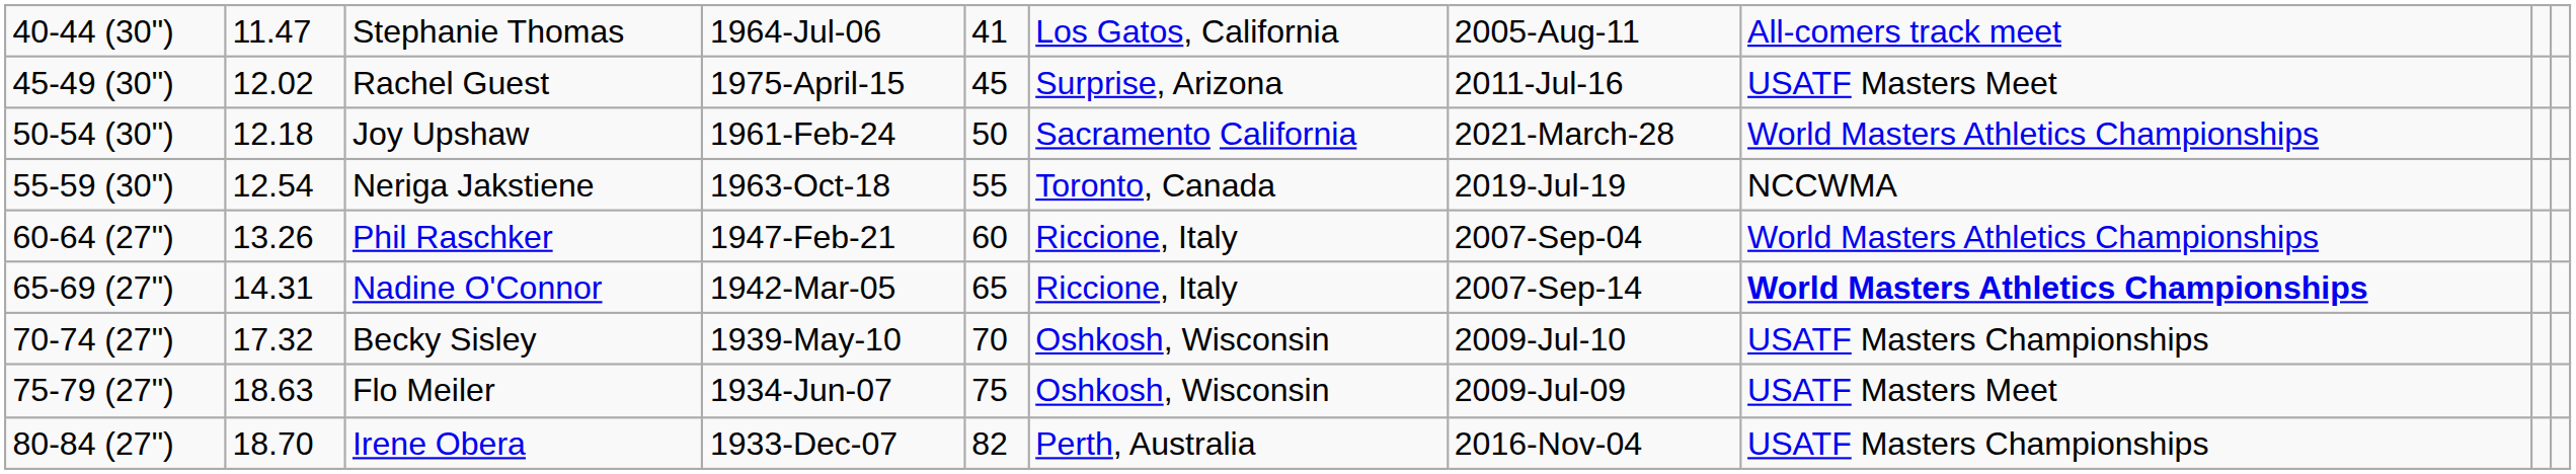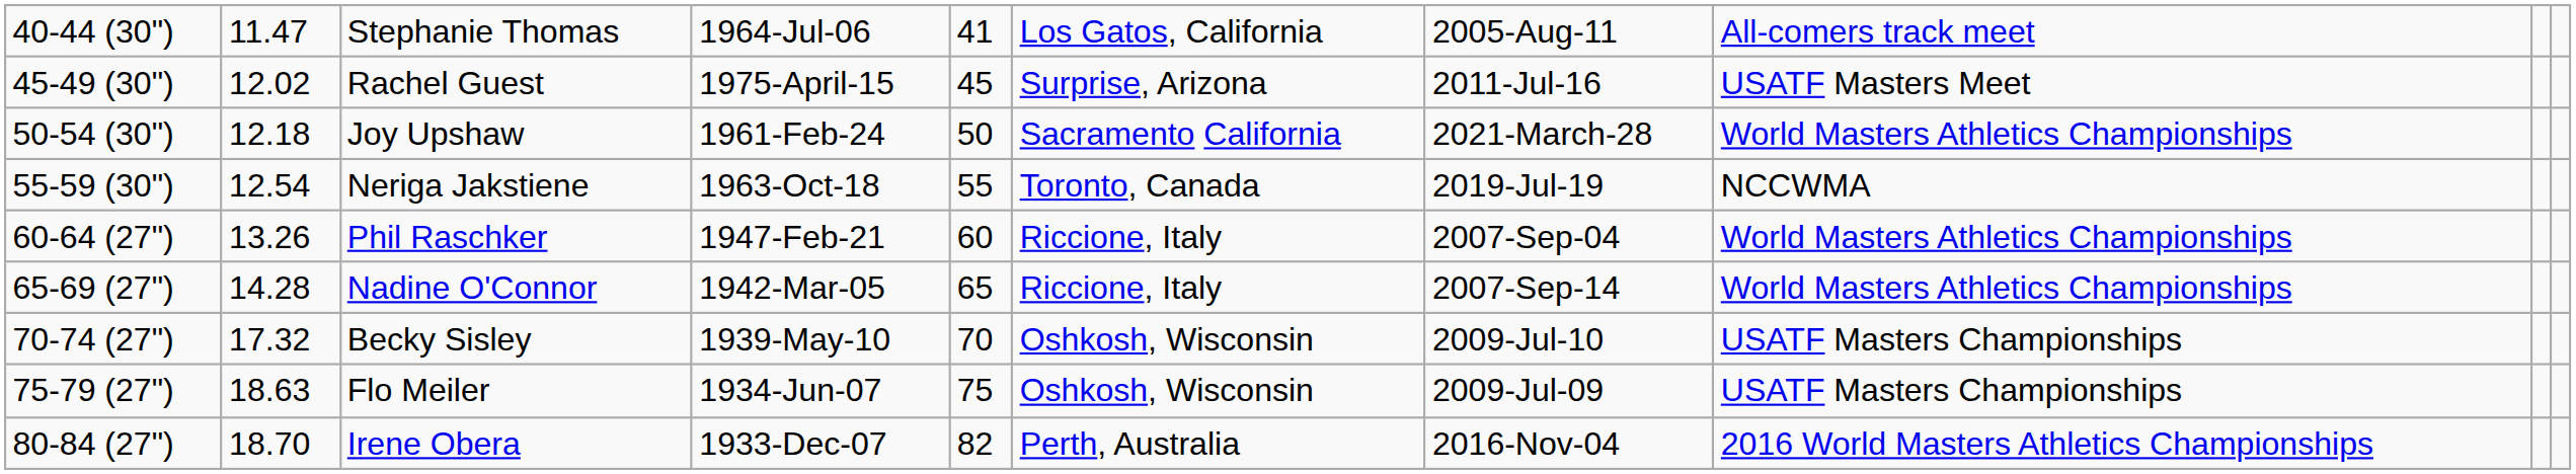Nadine O'Connor | column 2: 14.31 -> 14.28
Nadine O'Connor | column 8: bold -> normal
Flo Meiler | column 8: USATF Masters Meet -> USATF Masters Championships
Irene Obera | column 8: USATF Masters Championships -> 2016 World Masters Athletics Championships
